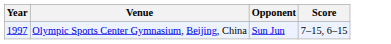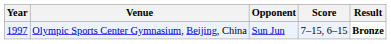+ column: Result | Bronze
